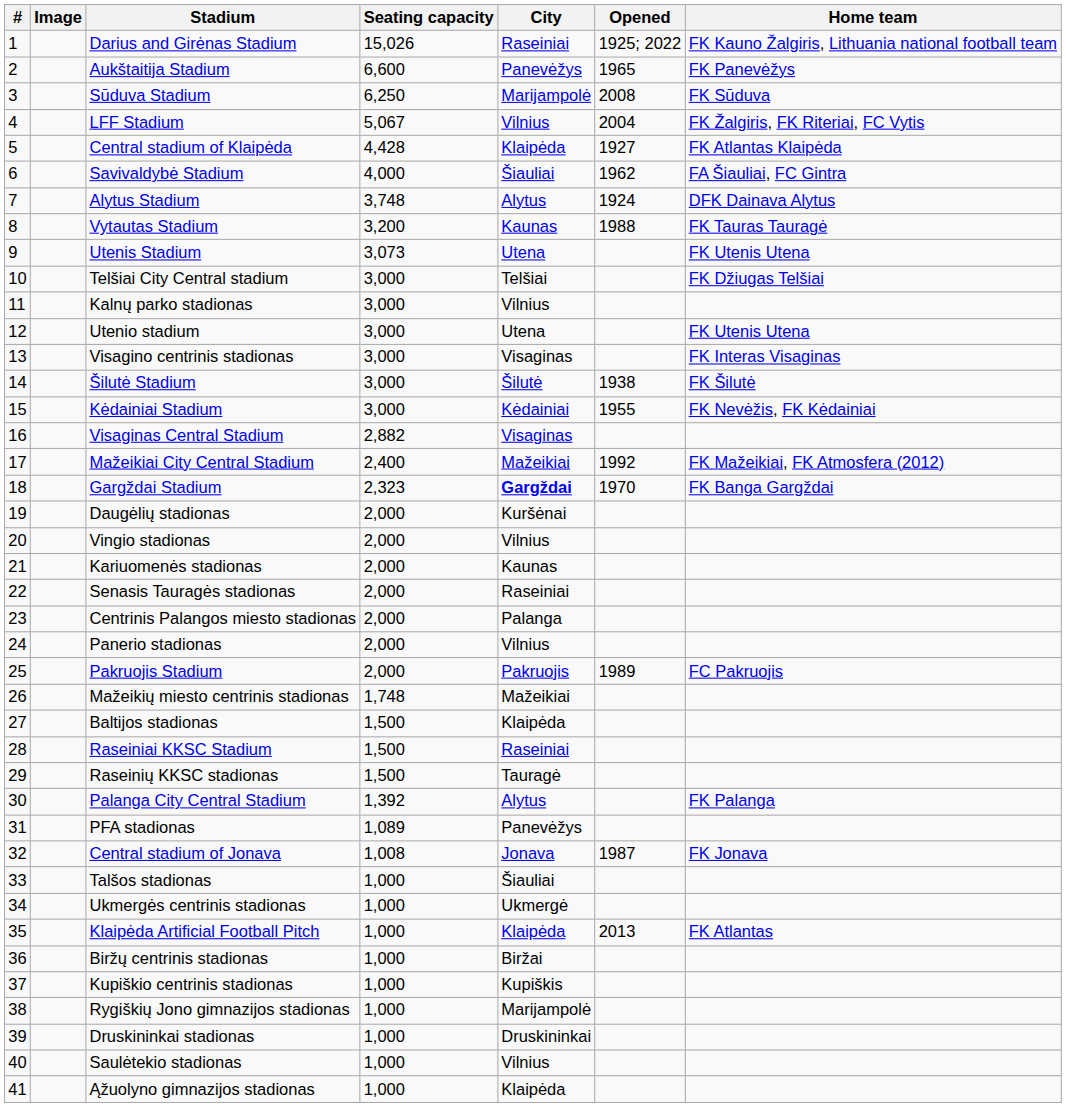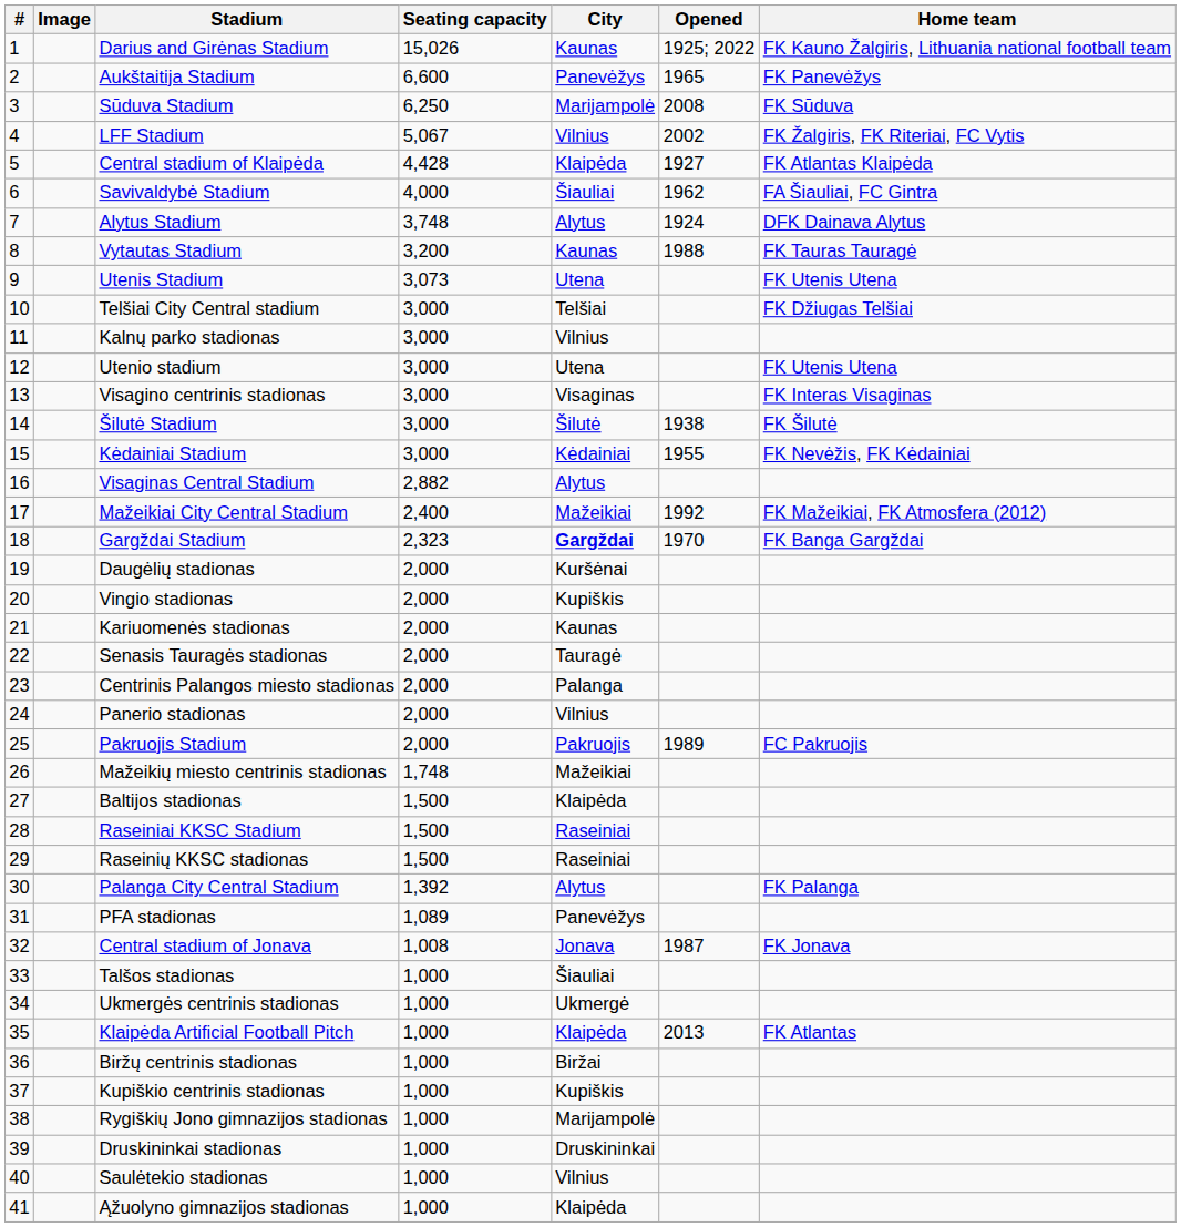Darius and Girėnas Stadium | City: Raseiniai -> Kaunas
LFF Stadium | Opened: 2004 -> 2002
Visaginas Central Stadium | City: Visaginas -> Alytus
Vingio stadionas | City: Vilnius -> Kupiškis
Senasis Tauragės stadionas | City: Raseiniai -> Tauragė
Raseinių KKSC stadionas | City: Tauragė -> Raseiniai
